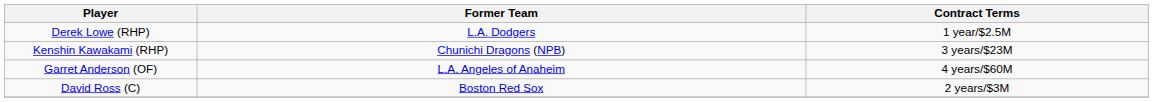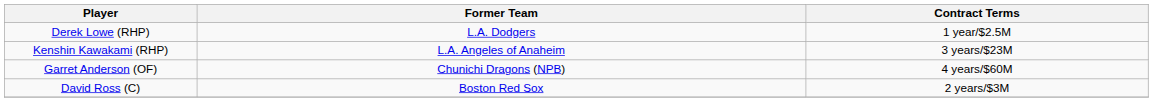Kenshin Kawakami (RHP) | Former Team: Chunichi Dragons (NPB) -> L.A. Angeles of Anaheim
Garret Anderson (OF) | Former Team: L.A. Angeles of Anaheim -> Chunichi Dragons (NPB)
